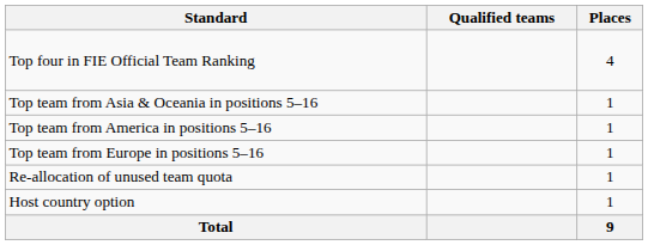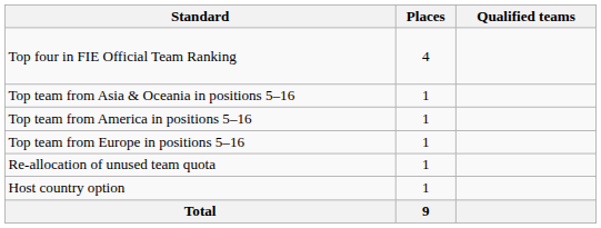columns swapped: Places <-> Qualified teams
